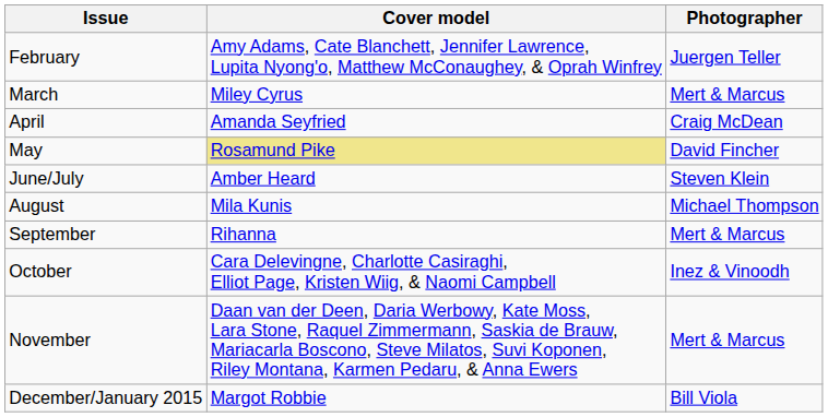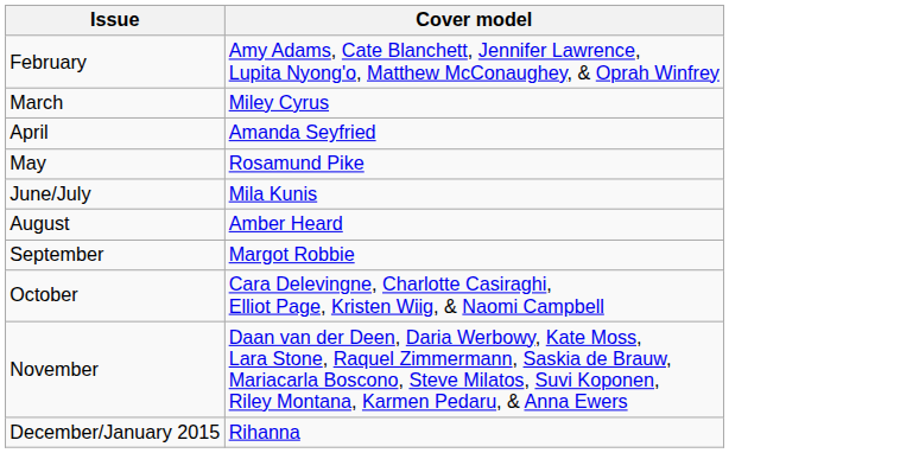- column: Photographer | Juergen Teller | Mert & Marcus | Craig McDean | David Fincher | Steven Klein | Michael Thompson | Mert & Marcus | Inez & Vinoodh | Mert & Marcus | Bill Viola
May | Cover model: khaki background -> no background
June/July | Cover model: Amber Heard -> Mila Kunis
August | Cover model: Mila Kunis -> Amber Heard
September | Cover model: Rihanna -> Margot Robbie
December/January 2015 | Cover model: Margot Robbie -> Rihanna
